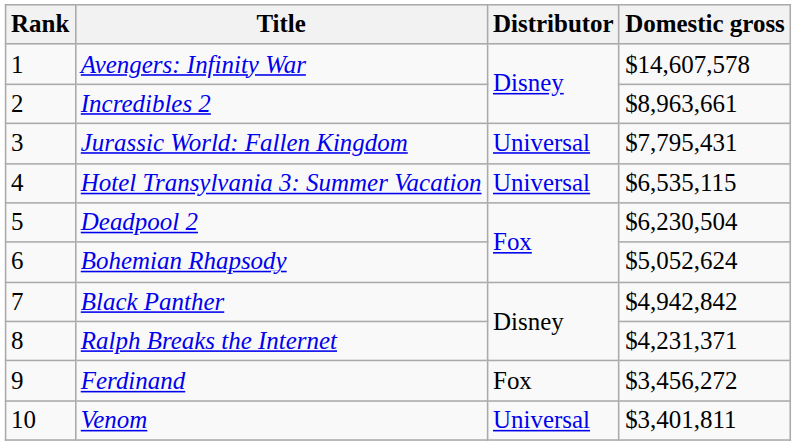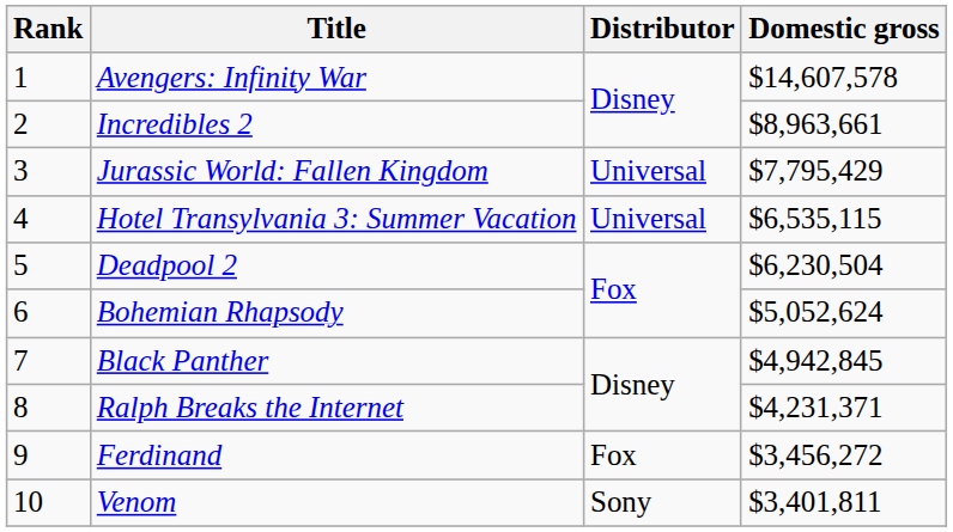Jurassic World: Fallen Kingdom | Domestic gross: $7,795,431 -> $7,795,429
Black Panther | Domestic gross: $4,942,842 -> $4,942,845
Venom | Distributor: Universal -> Sony
